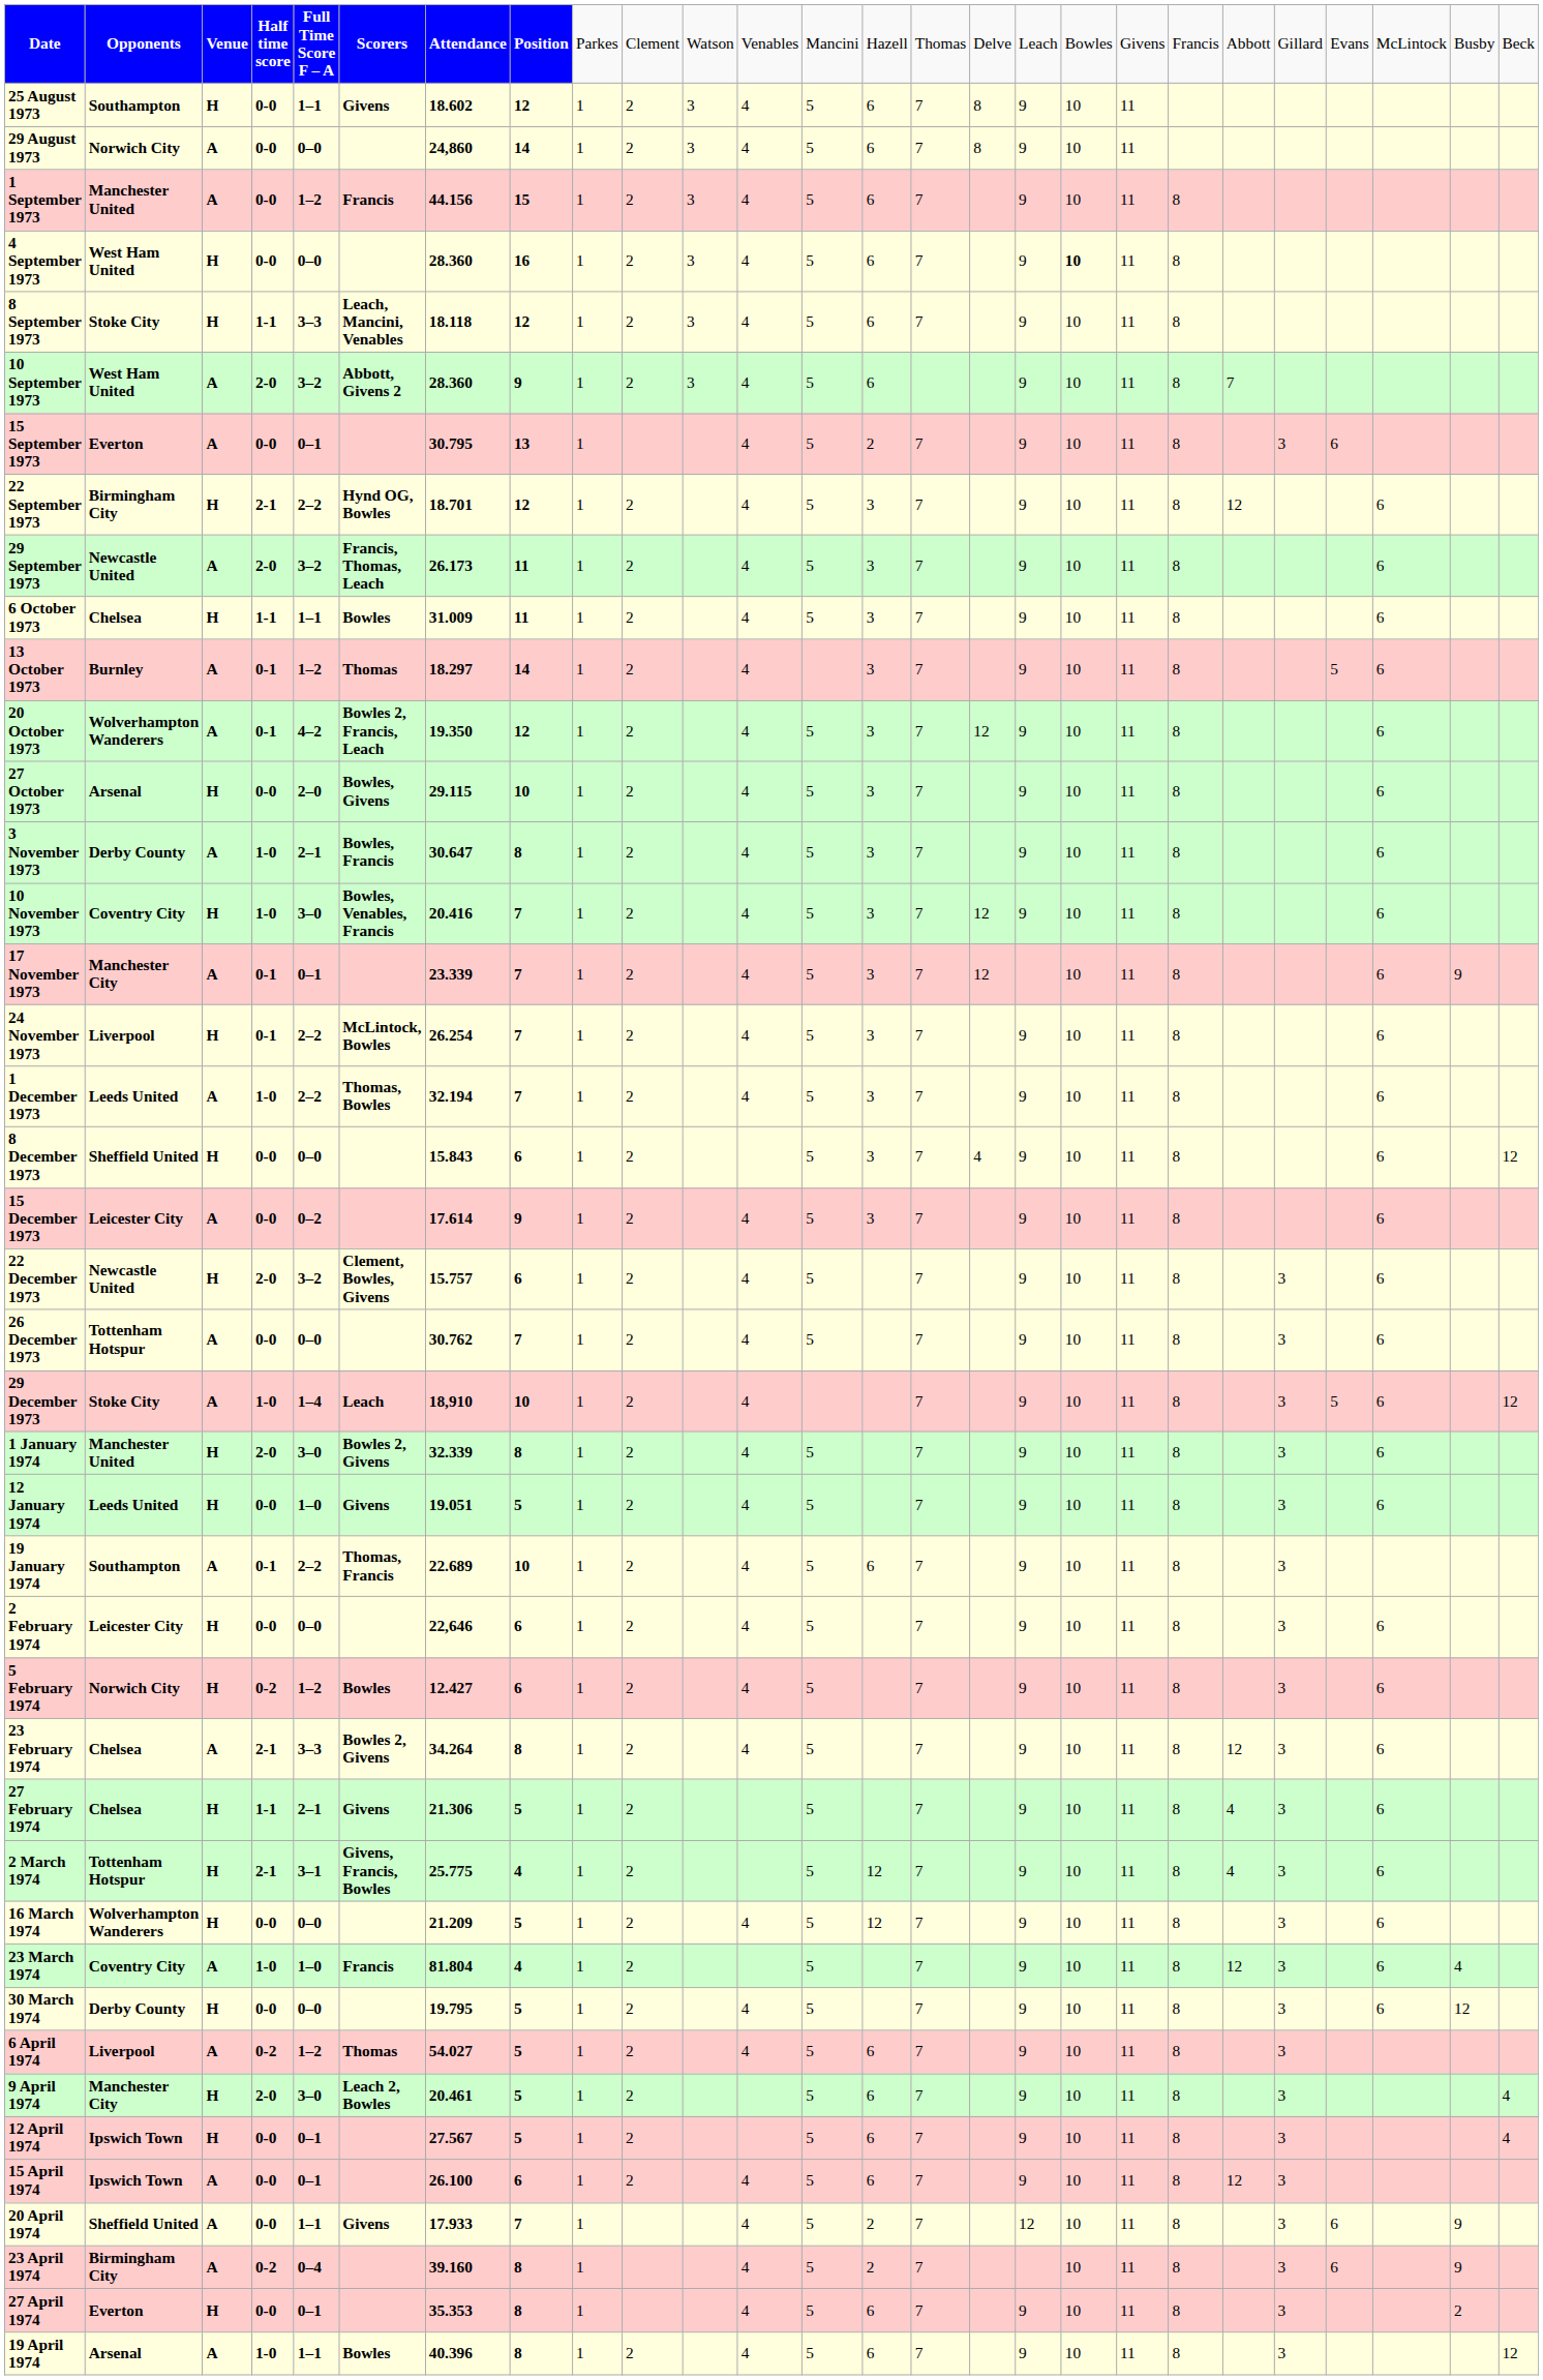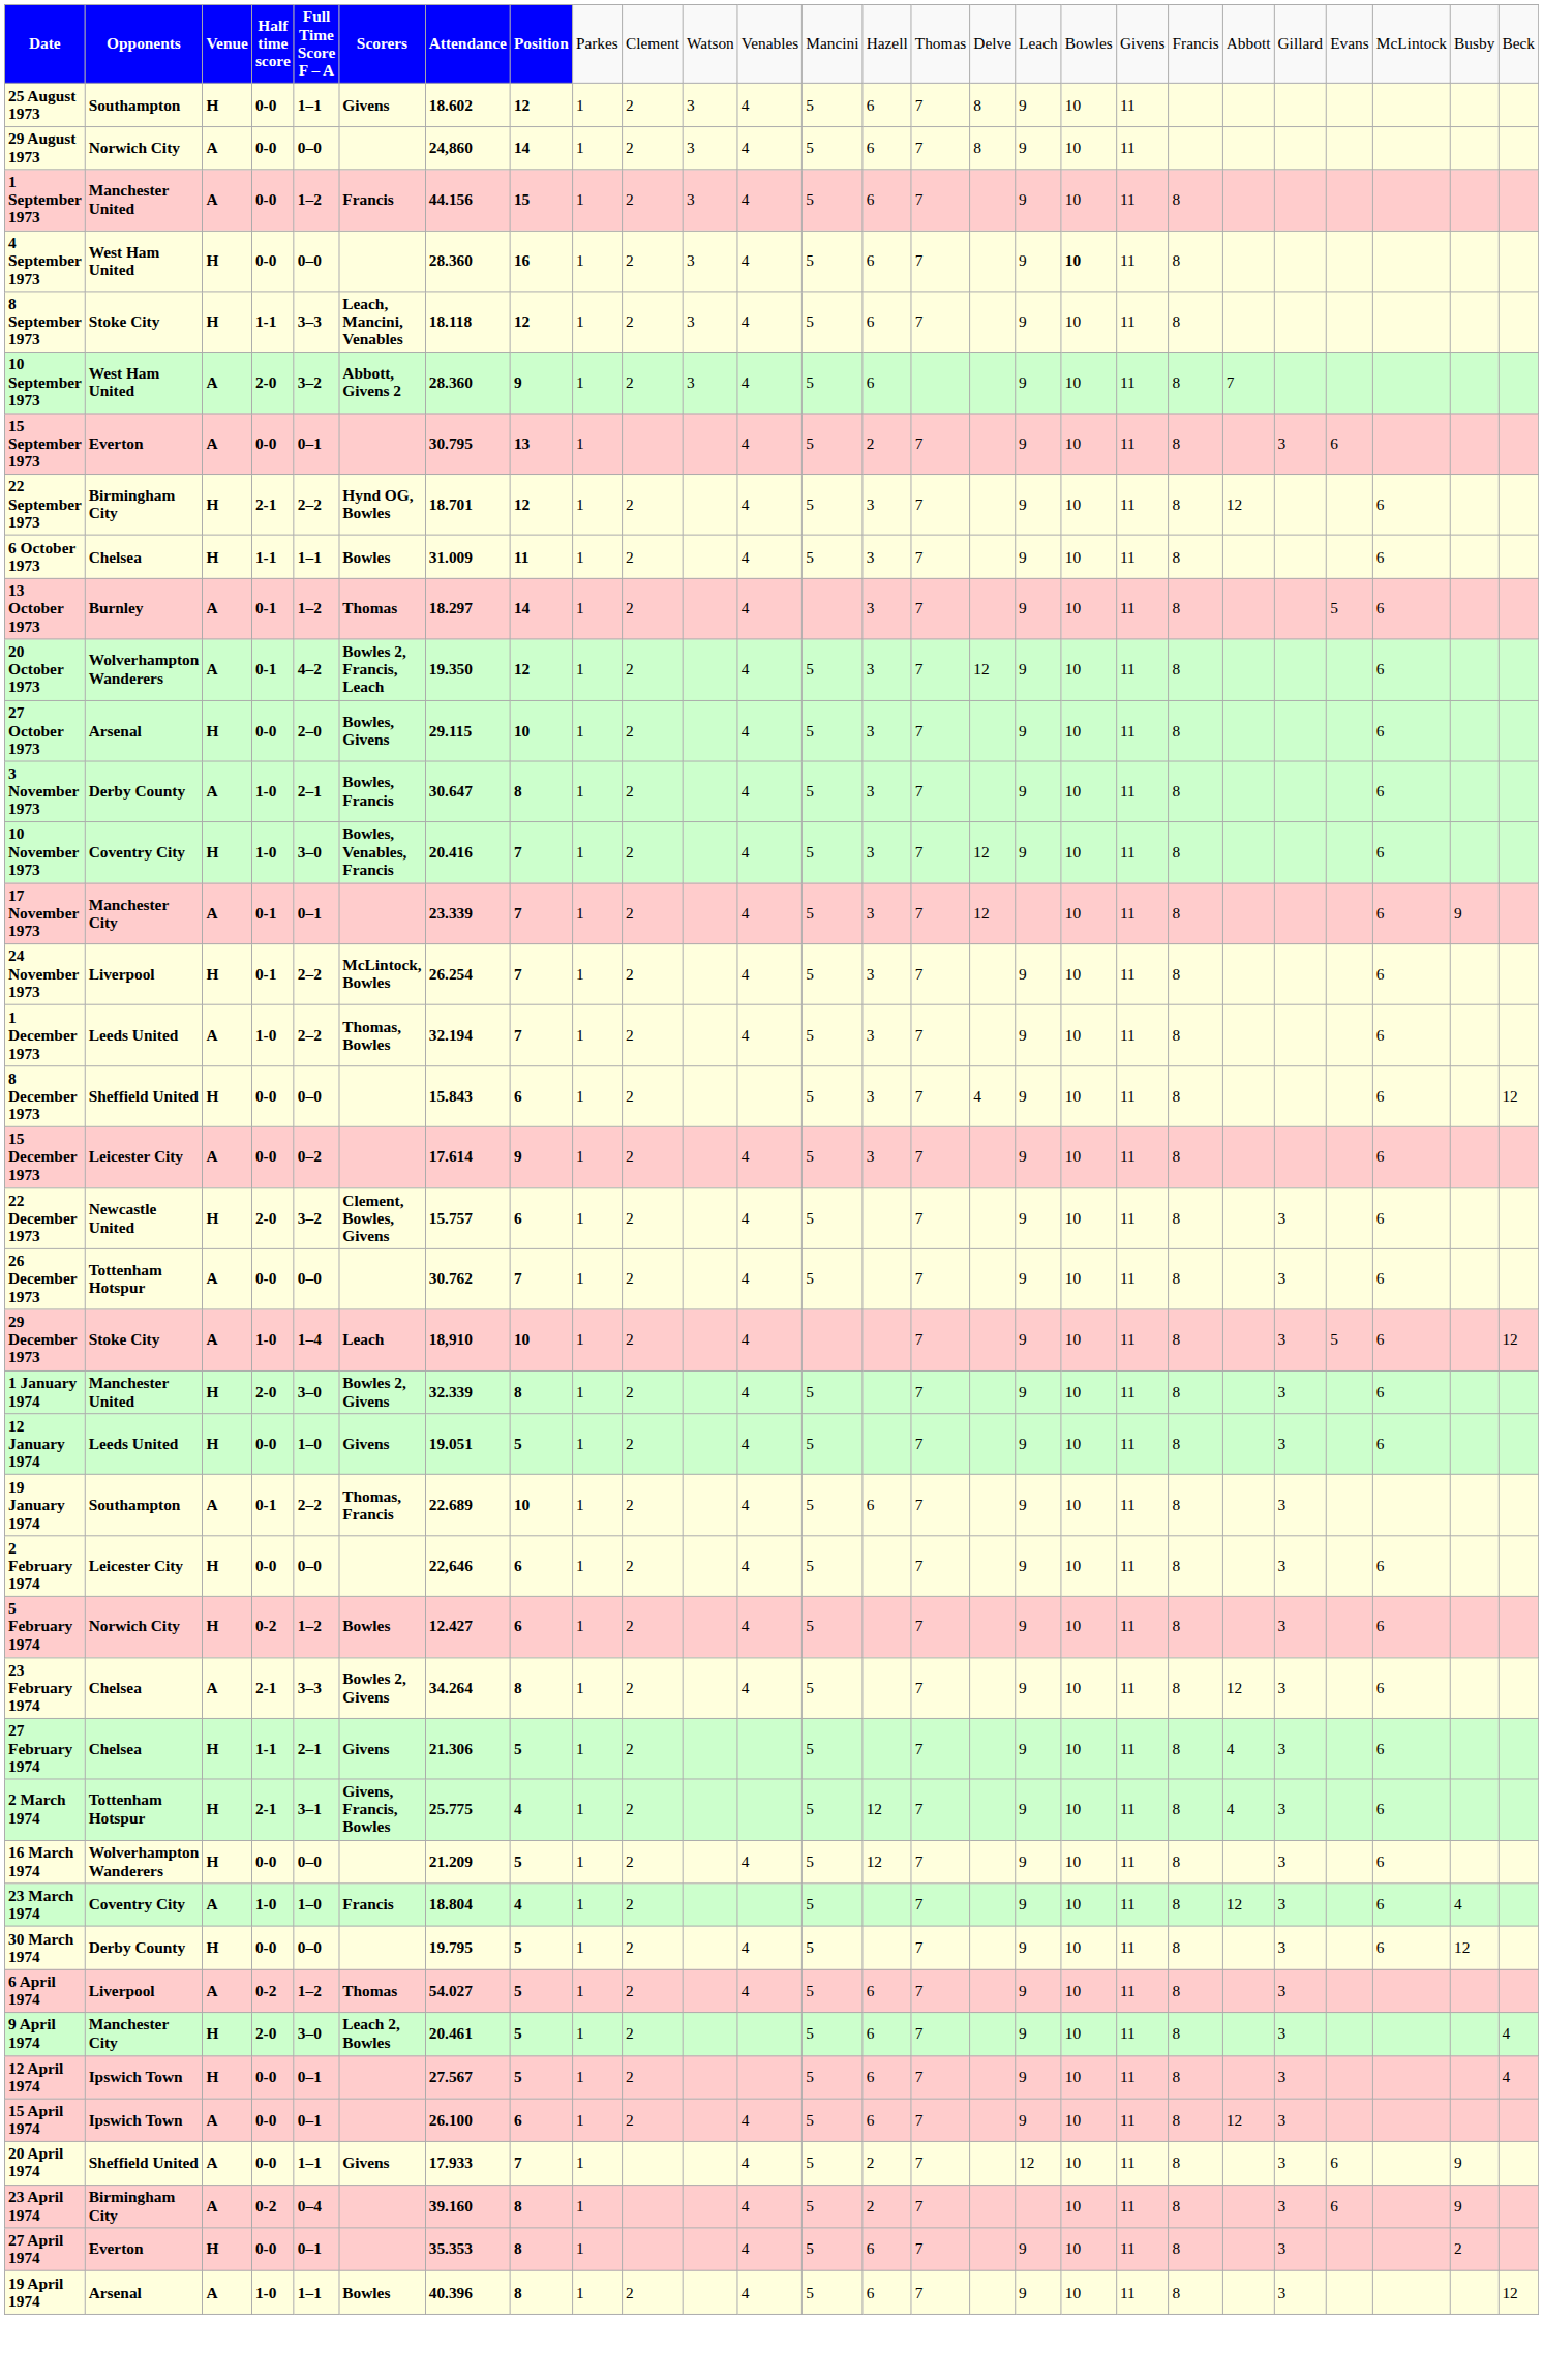- row: 29 September 1973 | Newcastle United | A | 2-0 | 3–2 | Francis, Thomas, Leach | 26.173 | 11 | 1 | 2 | 4 | 5 | 3 | 7 | 9 | 10 | 11 | 8 | 6
23 March 1974 | column 7: 81.804 -> 18.804
